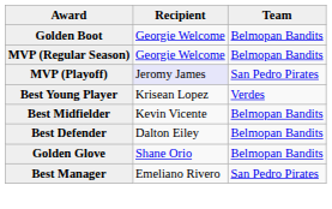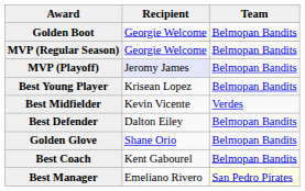MVP (Playoff) | Team: San Pedro Pirates -> Belmopan Bandits
Best Young Player | Team: Verdes -> Belmopan Bandits
Best Midfielder | Team: Belmopan Bandits -> Verdes
+ row: Best Coach | Kent Gabourel | Belmopan Bandits
Best Manager | Team: no background -> lightyellow background
